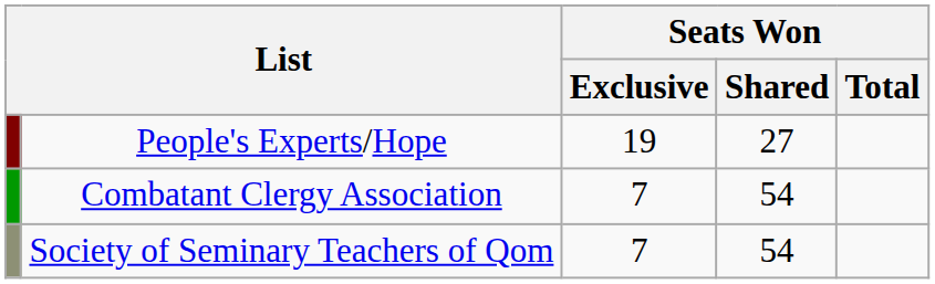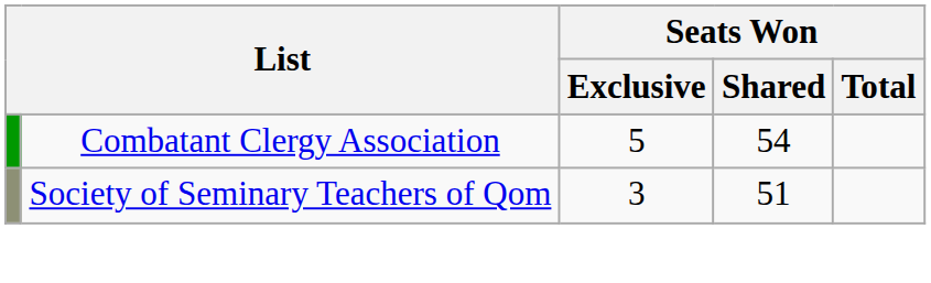- row: People's Experts/Hope | 19 | 27
Combatant Clergy Association | Seats Won / Exclusive: 7 -> 5
Society of Seminary Teachers of Qom | Seats Won / Exclusive: 7 -> 3
Society of Seminary Teachers of Qom | Seats Won / Shared: 54 -> 51
